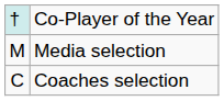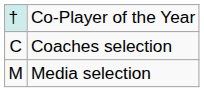rows swapped: Coaches selection <-> Media selection
